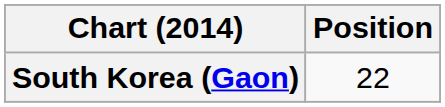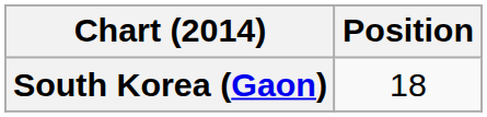South Korea (Gaon) | Position: 22 -> 18
